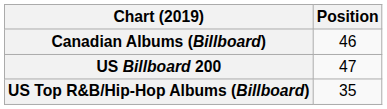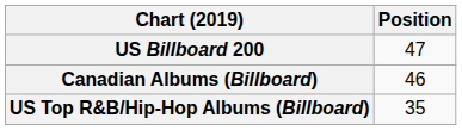rows swapped: Canadian Albums (Billboard) <-> US Billboard 200
